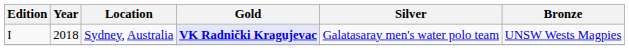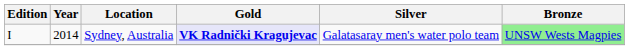Sydney, Australia | Year: 2018 -> 2014
Sydney, Australia | Bronze: no background -> lightgreen background
